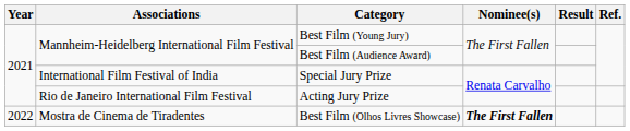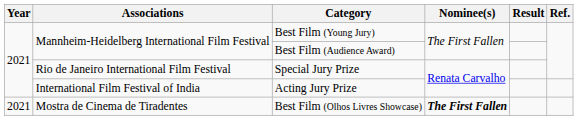Special Jury Prize | Associations: International Film Festival of India -> Rio de Janeiro International Film Festival
Acting Jury Prize | Associations: Rio de Janeiro International Film Festival -> International Film Festival of India
Best Film (Olhos Livres Showcase) | Year: 2022 -> 2021
